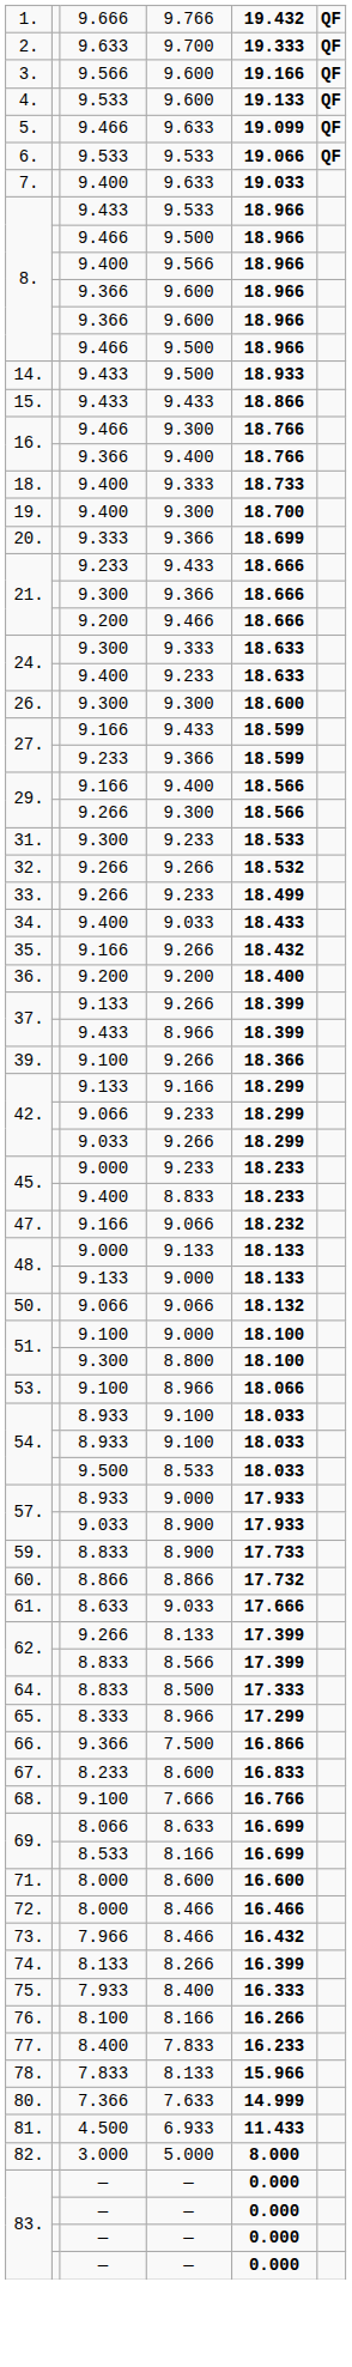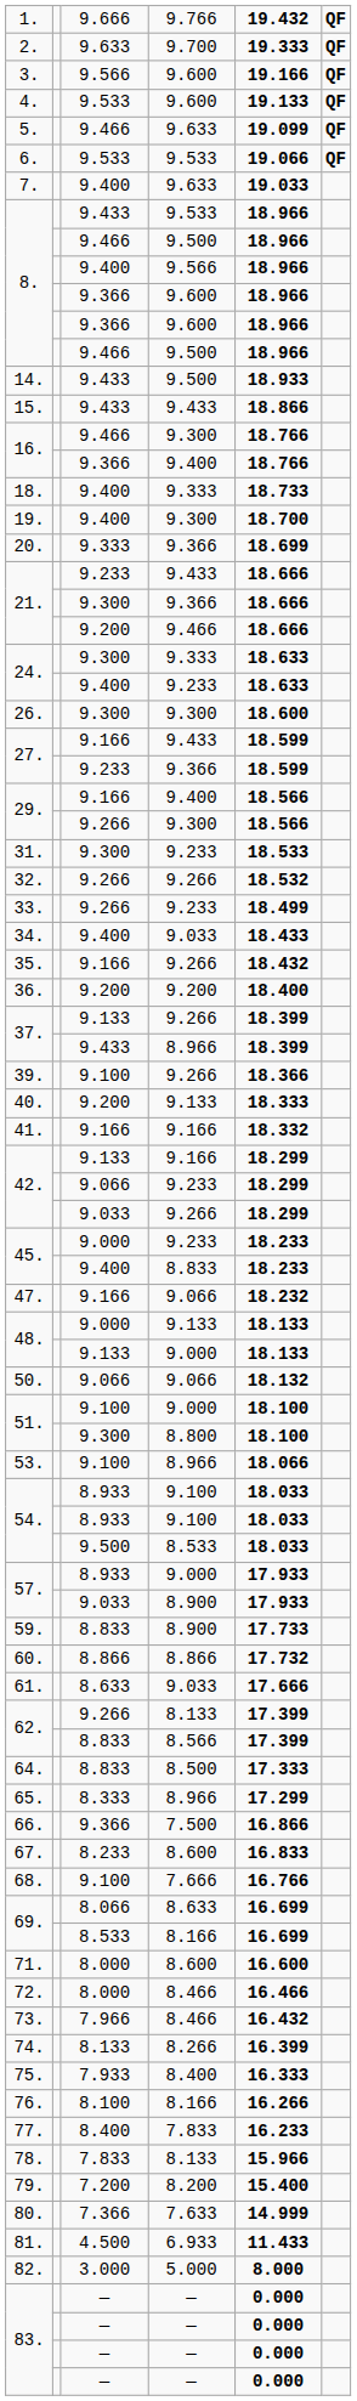+ row: 40. | 9.200 | 9.133 | 18.333
+ row: 41. | 9.166 | 9.166 | 18.332
+ row: 79. | 7.200 | 8.200 | 15.400
